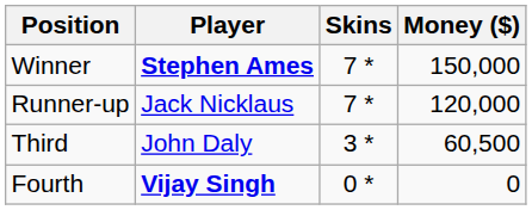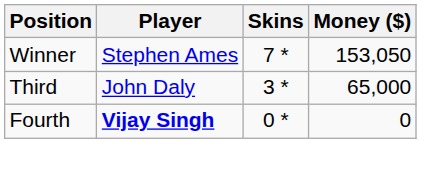Winner | Player: bold -> normal
Winner | Money ($): 150,000 -> 153,050
- row: Runner-up | Jack Nicklaus | 7 * | 120,000
Third | Money ($): 60,500 -> 65,000
